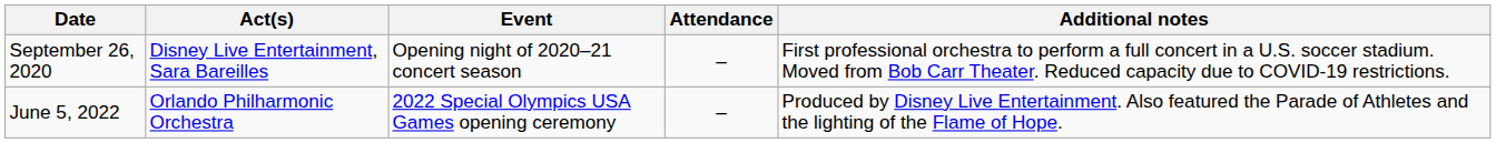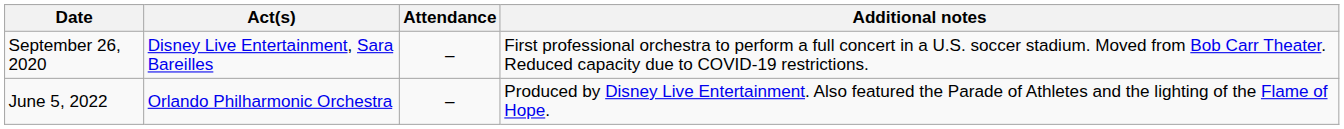- column: Event | Opening night of 2020–21 concert season | 2022 Special Olympics USA Games opening ceremony
